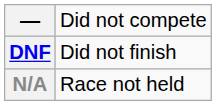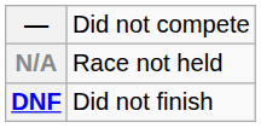rows swapped: DNF <-> N/A
